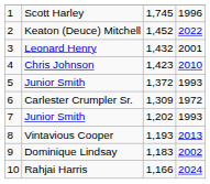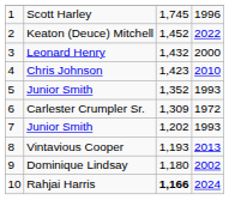Leonard Henry | column 4: 2001 -> 2000
5 / Junior Smith | column 3: 1,372 -> 1,352
Dominique Lindsay | column 3: 1,183 -> 1,180
Rahjai Harris | column 3: normal -> bold
